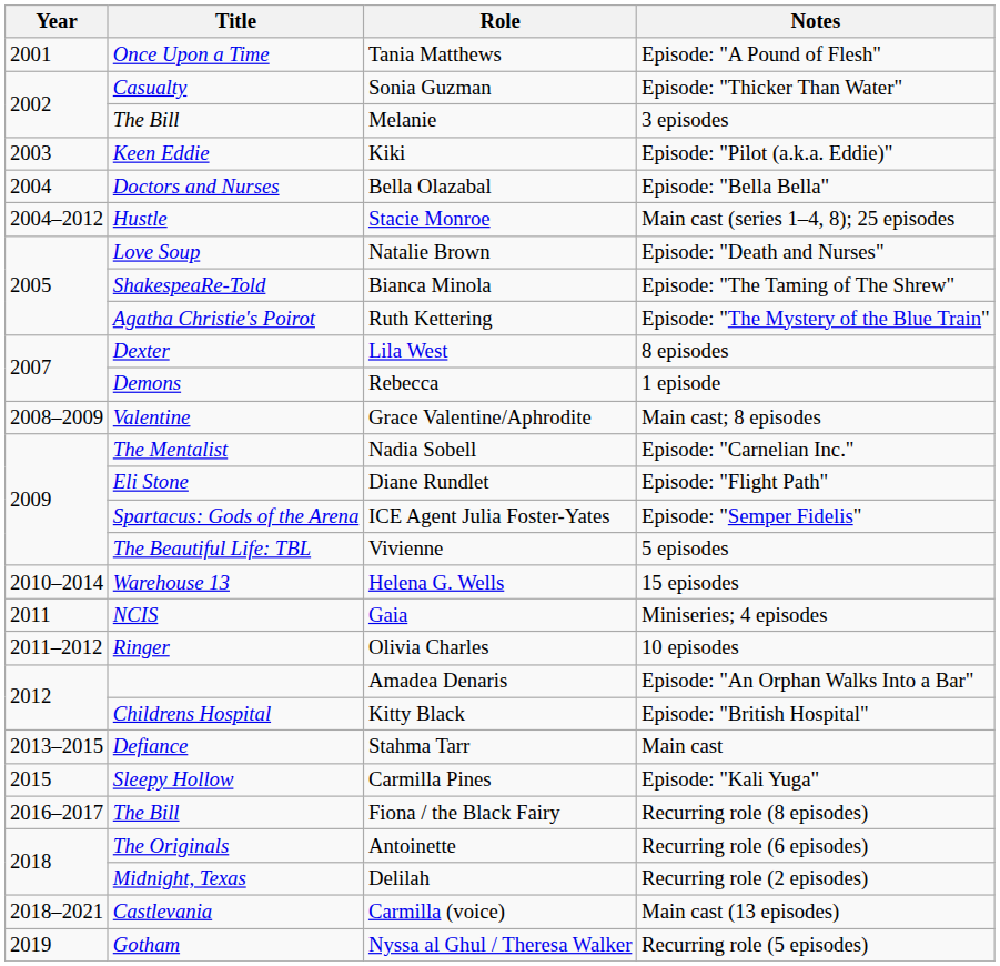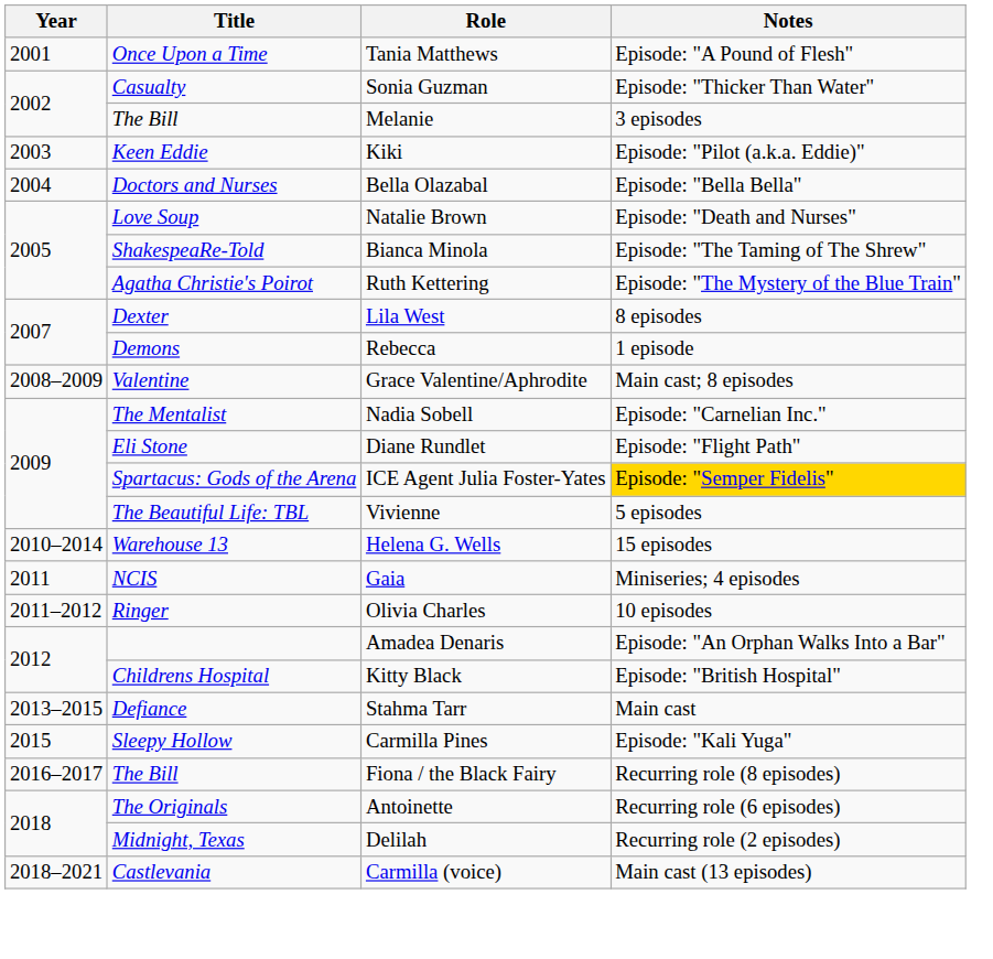- row: 2004–2012 | Hustle | Stacie Monroe | Main cast (series 1–4, 8); 25 episodes
ICE Agent Julia Foster-Yates | Notes: no background -> gold background
- row: 2019 | Gotham | Nyssa al Ghul / Theresa Walker | Recurring role (5 episodes)
